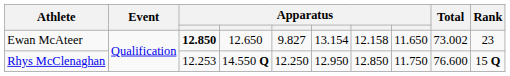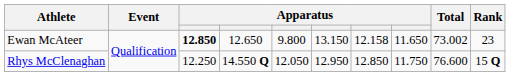Ewan McAteer | column 5: 9.827 -> 9.800
Ewan McAteer | column 6: 13.154 -> 13.150
Rhys McClenaghan | column 3: 12.253 -> 12.250
Rhys McClenaghan | column 5: 12.250 -> 12.050
